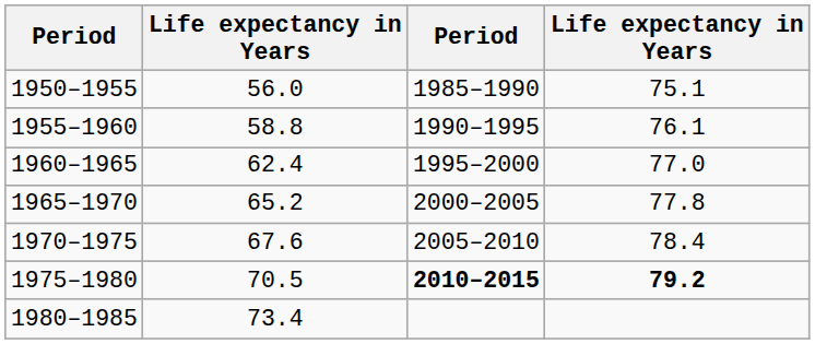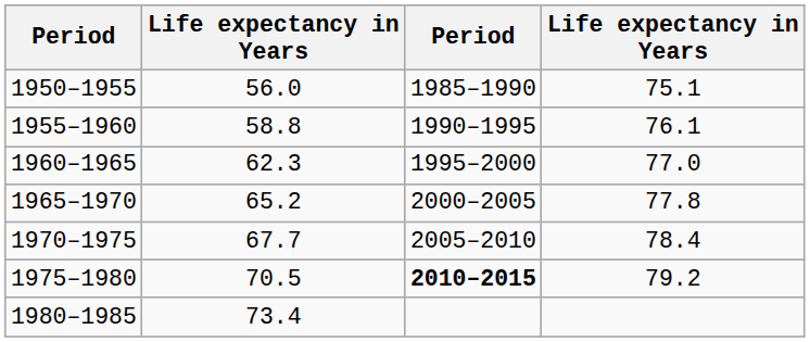1960–1965 | column 2: 62.4 -> 62.3
1970–1975 | column 2: 67.6 -> 67.7
1975–1980 | column 4: bold -> normal
